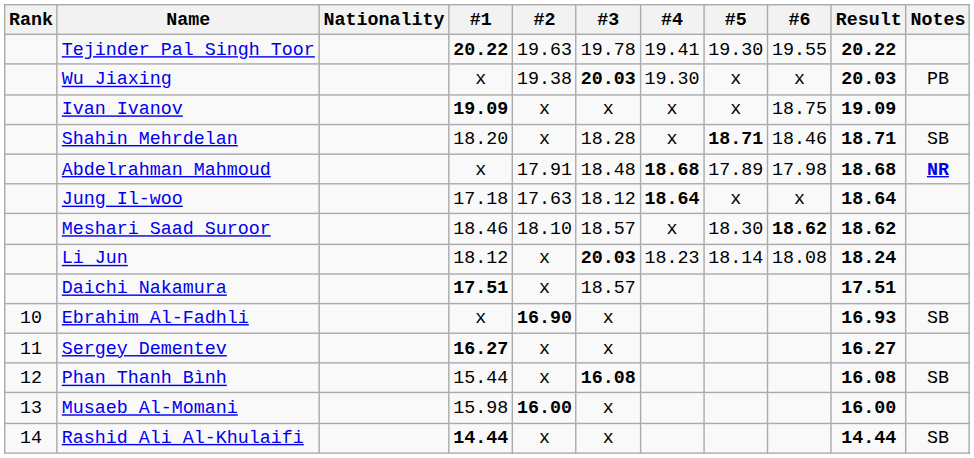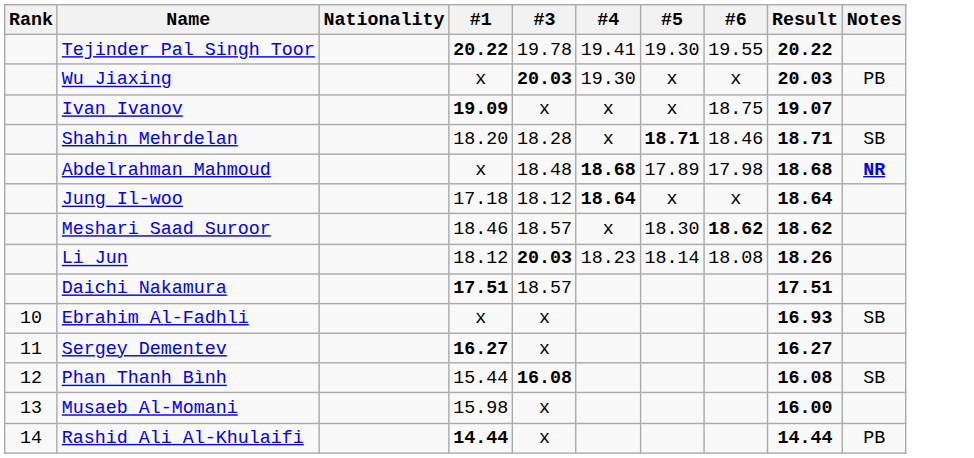- column: #2 | 19.63 | 19.38 | x | x | 17.91 | 17.63 | 18.10 | x | x | 16.90 | x | x | 16.00 | x
Ivan Ivanov | Result: 19.09 -> 19.07
Li Jun | Result: 18.24 -> 18.26
Rashid Ali Al-Khulaifi | Notes: SB -> PB
